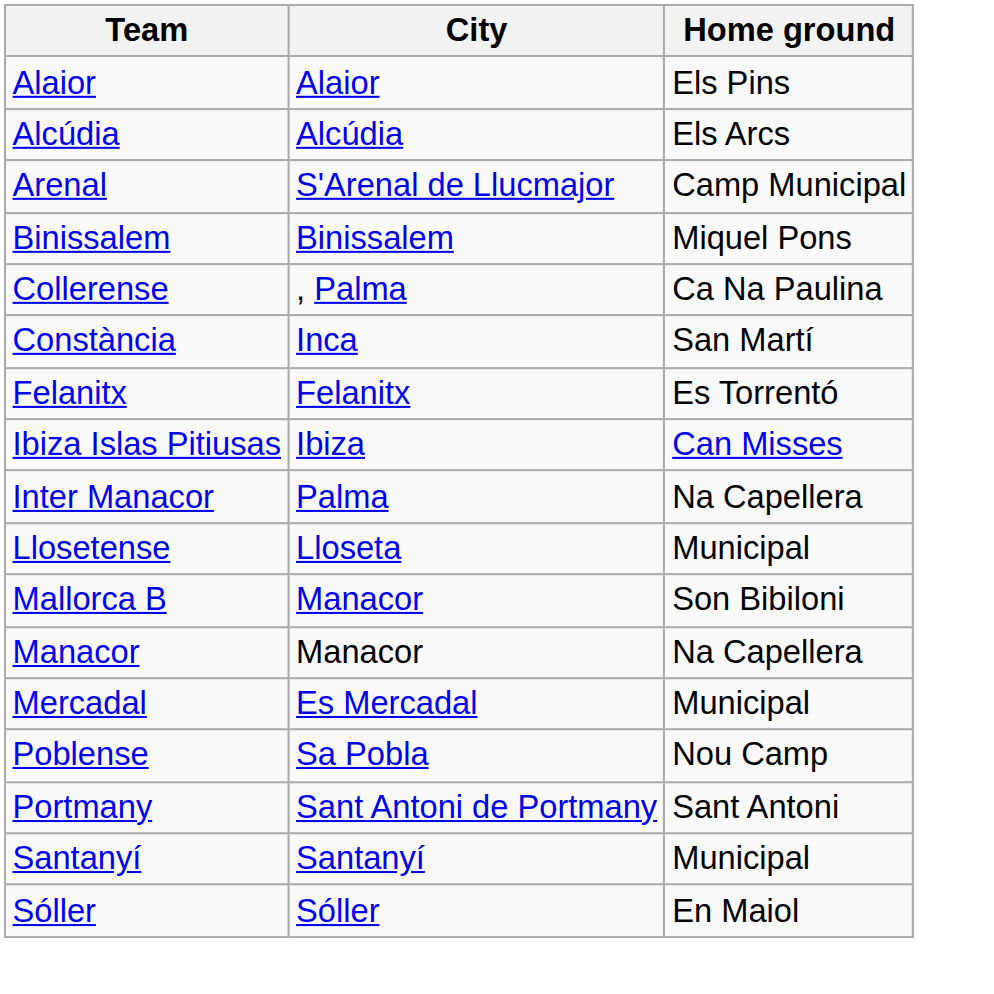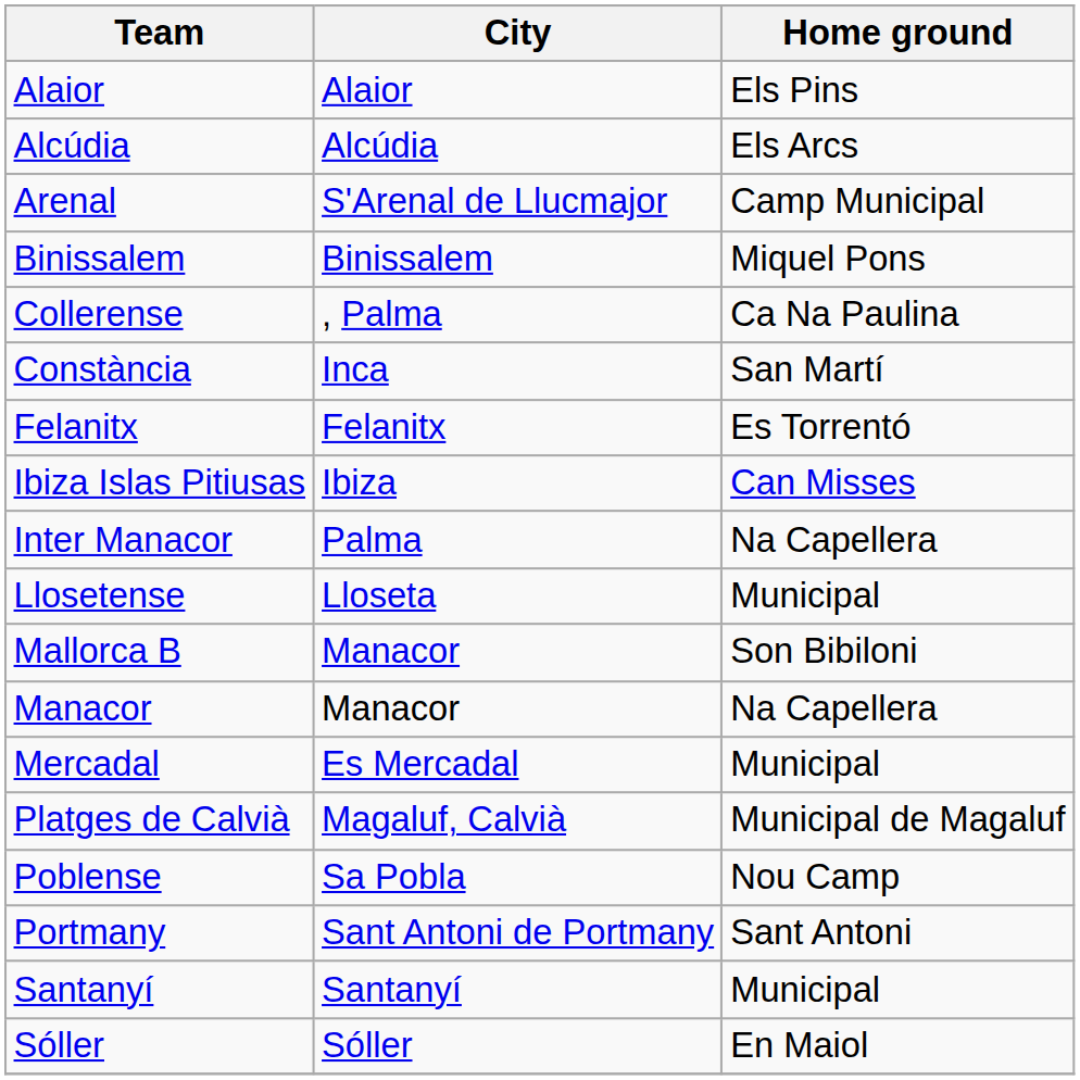+ row: Platges de Calvià | Magaluf, Calvià | Municipal de Magaluf
